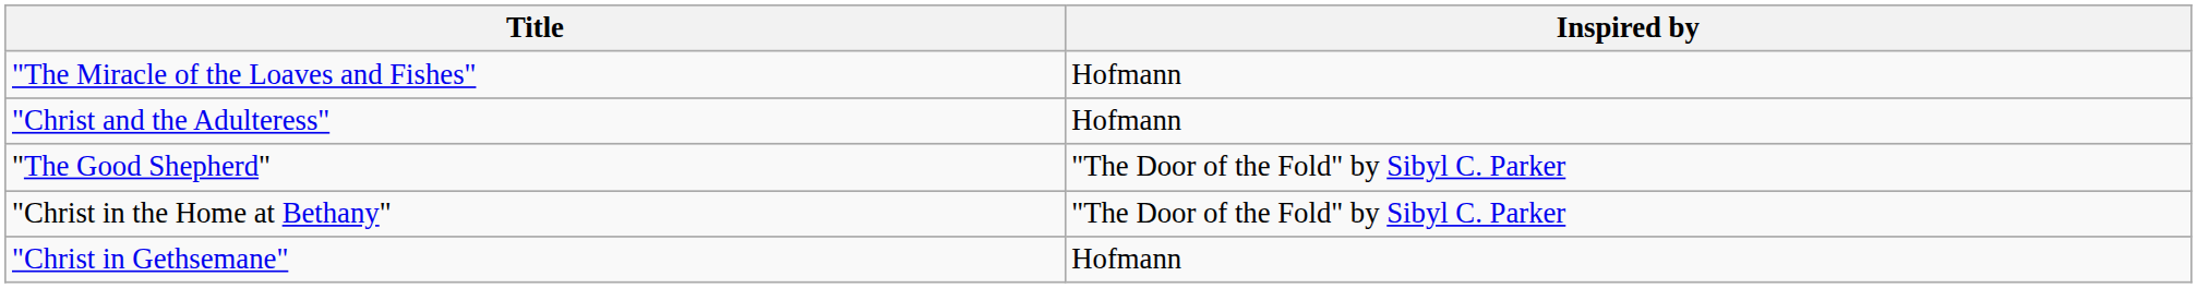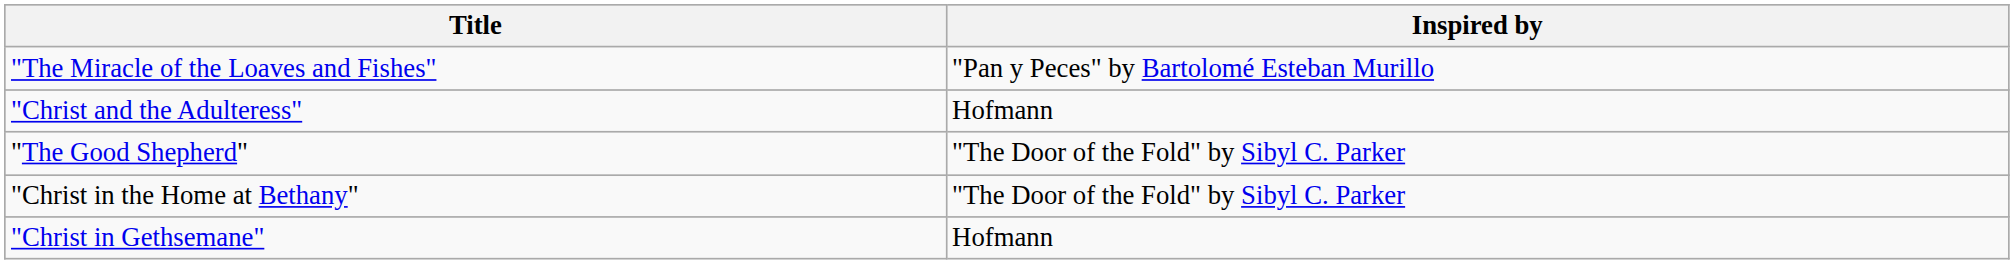"The Miracle of the Loaves and Fishes" | Inspired by: Hofmann -> "Pan y Peces" by Bartolomé Esteban Murillo
